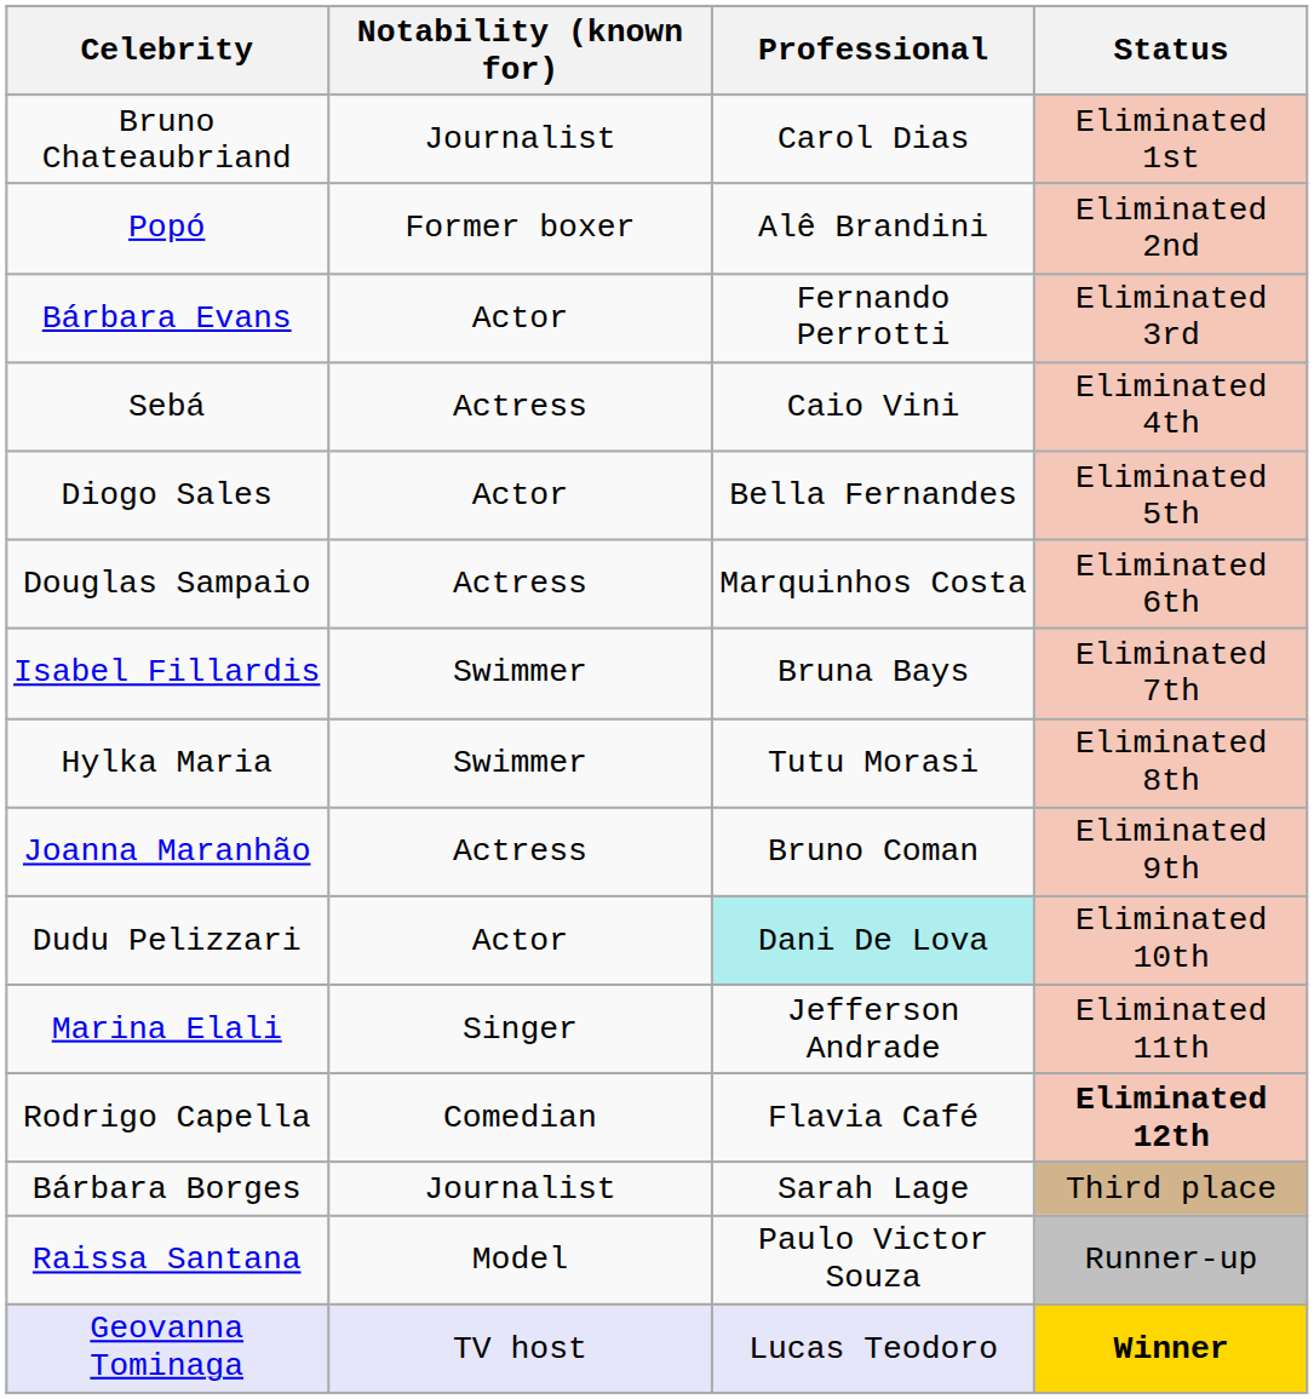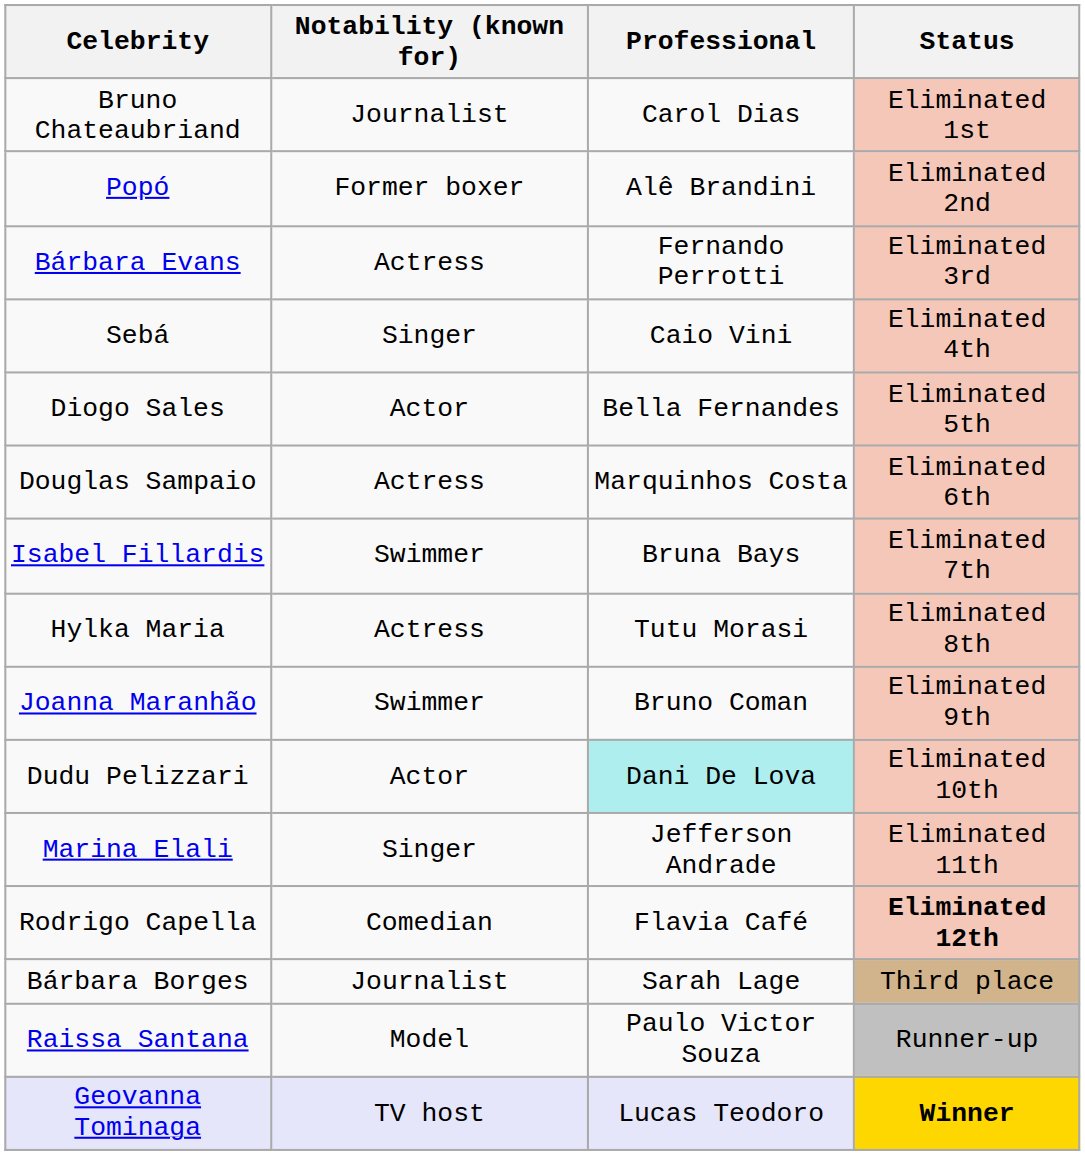Bárbara Evans | Notability (known for): Actor -> Actress
Sebá | Notability (known for): Actress -> Singer
Hylka Maria | Notability (known for): Swimmer -> Actress
Joanna Maranhão | Notability (known for): Actress -> Swimmer
